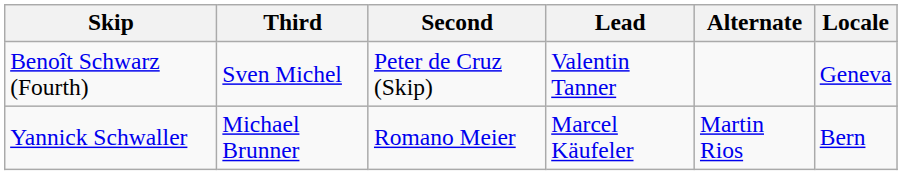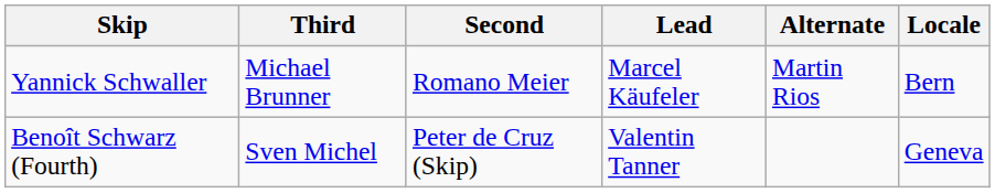rows swapped: Benoît Schwarz (Fourth) <-> Yannick Schwaller
